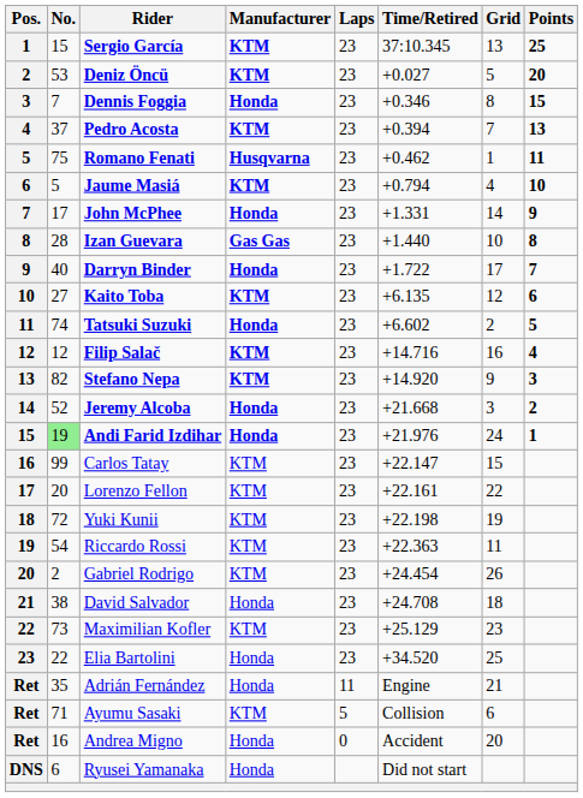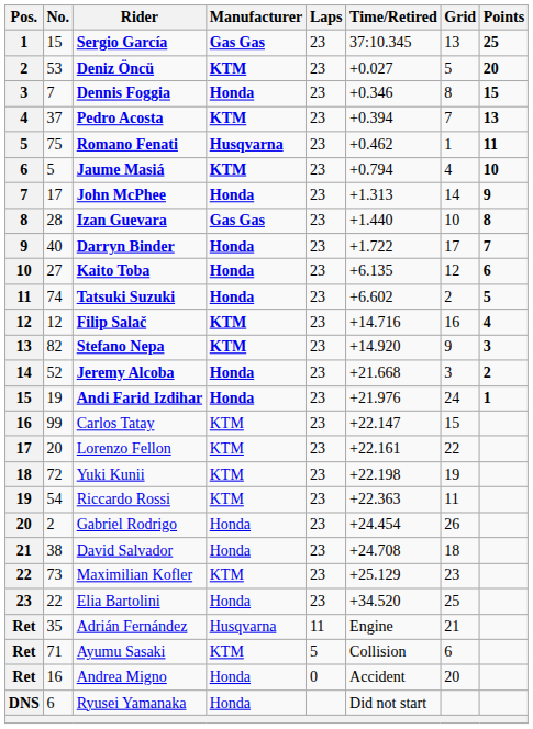Sergio García | Manufacturer: KTM -> Gas Gas
John McPhee | Time/Retired: +1.331 -> +1.313
Kaito Toba | Manufacturer: KTM -> Honda
Andi Farid Izdihar | No.: lightgreen background -> no background
Gabriel Rodrigo | Manufacturer: KTM -> Honda
Adrián Fernández | Manufacturer: Honda -> Husqvarna
